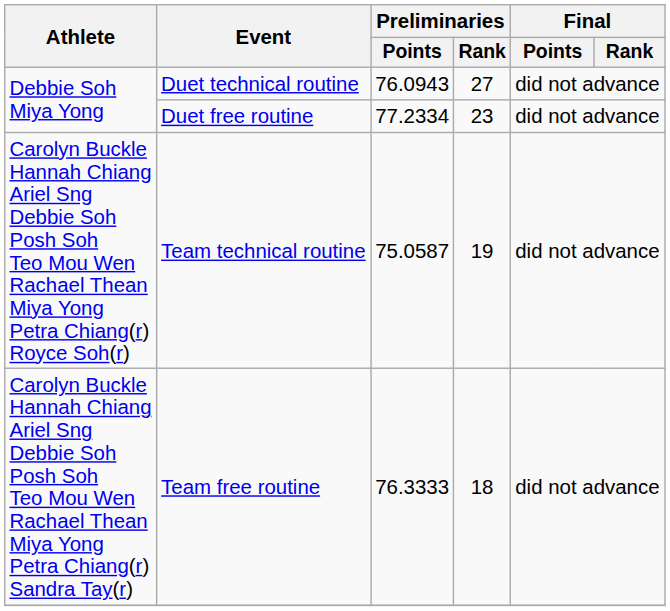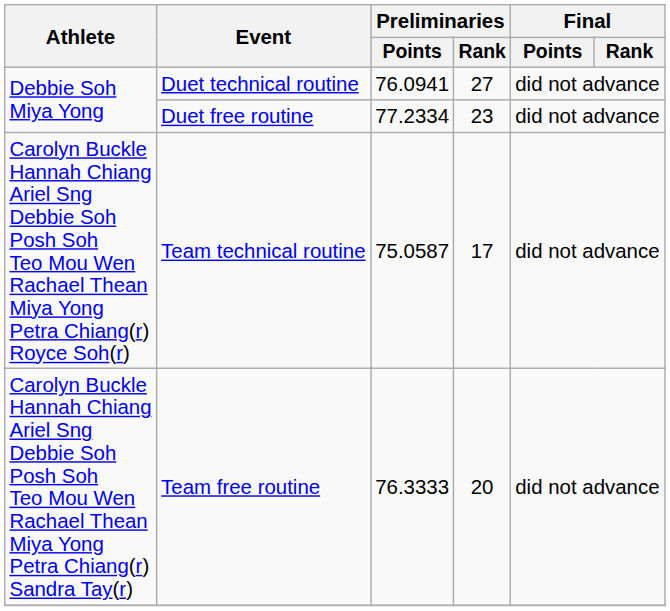Duet technical routine | Preliminaries / Points: 76.0943 -> 76.0941
Team technical routine | Preliminaries / Rank: 19 -> 17
Team free routine | Preliminaries / Rank: 18 -> 20
